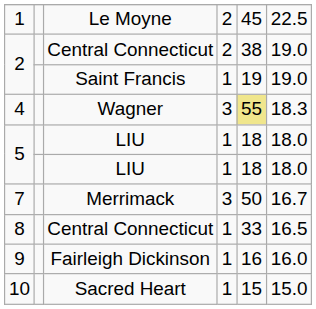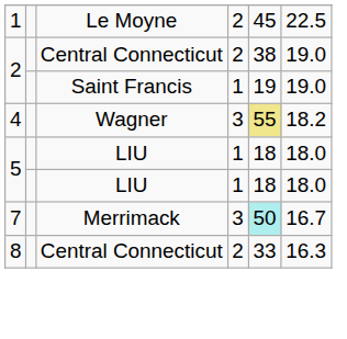4 | column 6: 18.3 -> 18.2
7 | column 5: no background -> paleturquoise background
8 | column 4: 1 -> 2
8 | column 6: 16.5 -> 16.3
- row: 9 | Fairleigh Dickinson | 1 | 16 | 16.0
- row: 10 | Sacred Heart | 1 | 15 | 15.0
